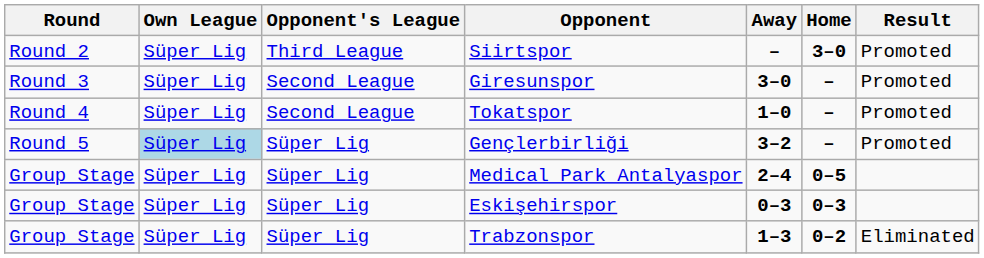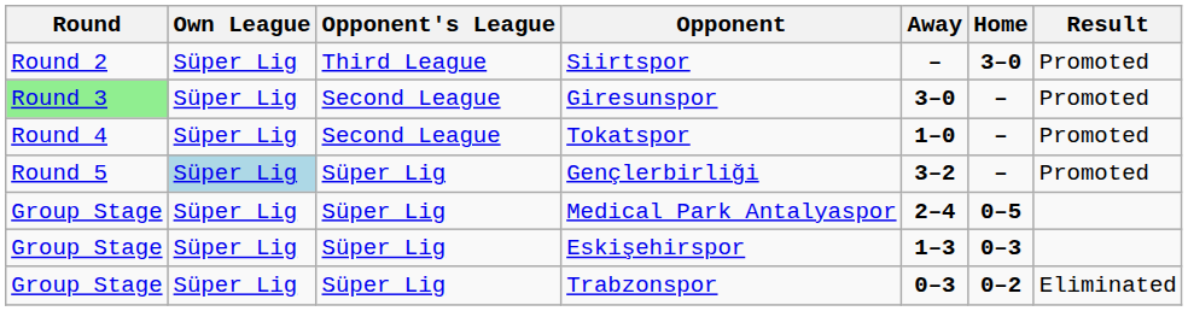Giresunspor | Round: no background -> lightgreen background
Eskişehirspor | Away: 0–3 -> 1–3
Trabzonspor | Away: 1–3 -> 0–3
